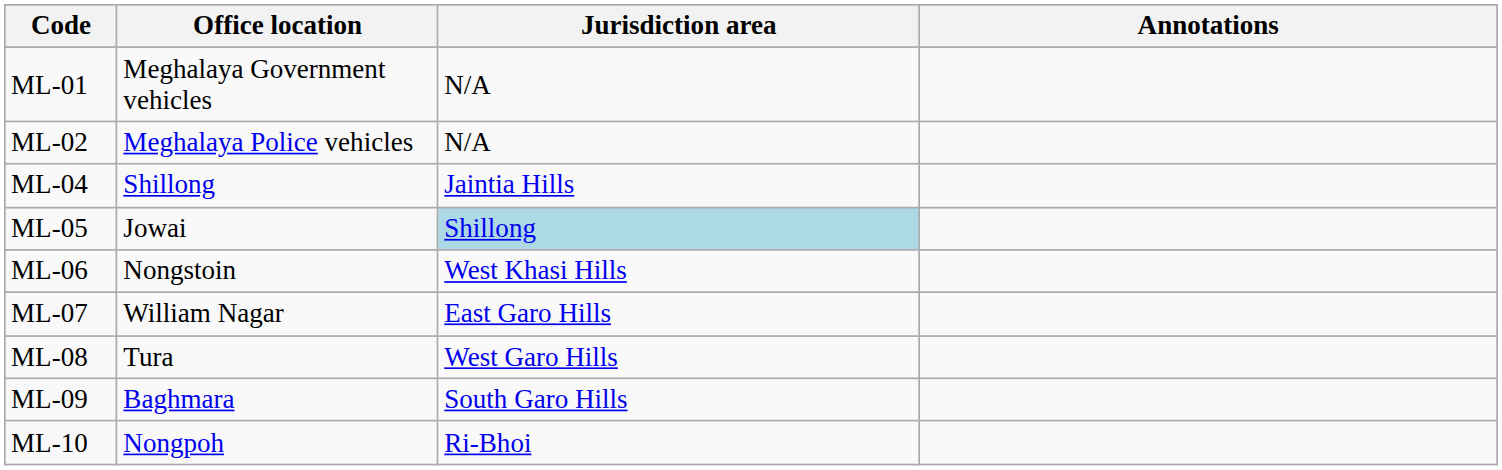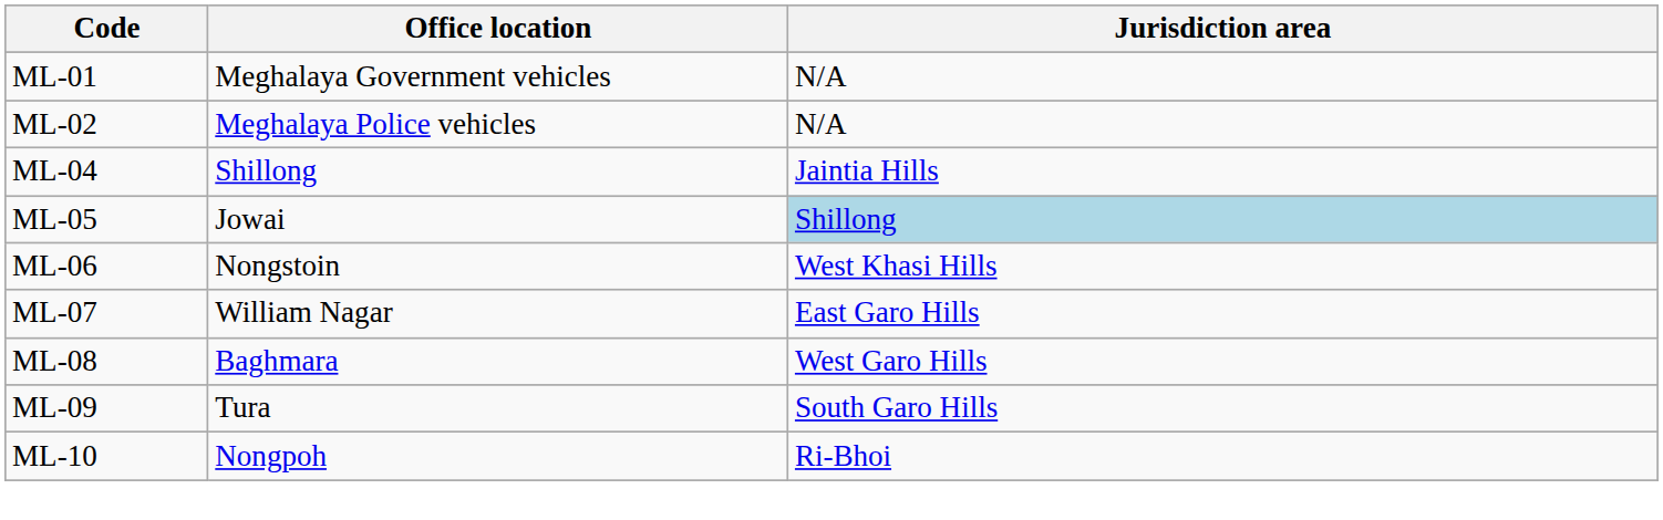- column: Annotations
ML-08 | Office location: Tura -> Baghmara
ML-09 | Office location: Baghmara -> Tura
